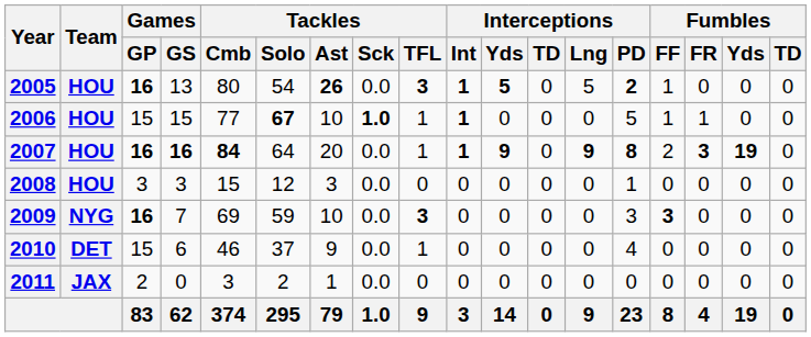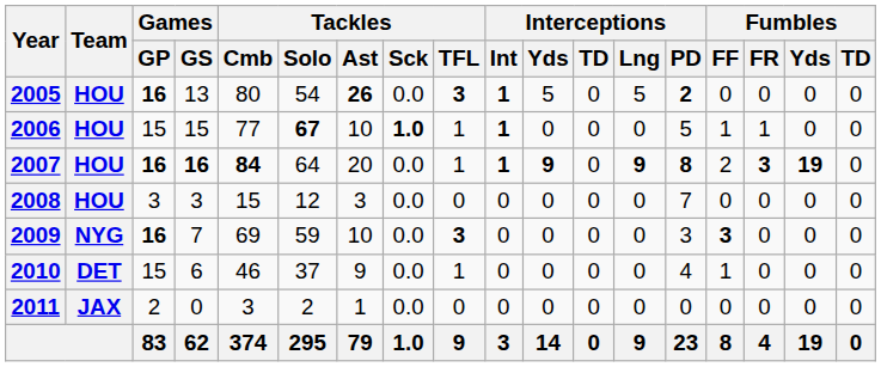2005 | Interceptions / Yds: bold -> normal
2005 | Fumbles / FF: 1 -> 0
2008 | Interceptions / PD: 1 -> 7
2010 | Fumbles / FF: 0 -> 1
